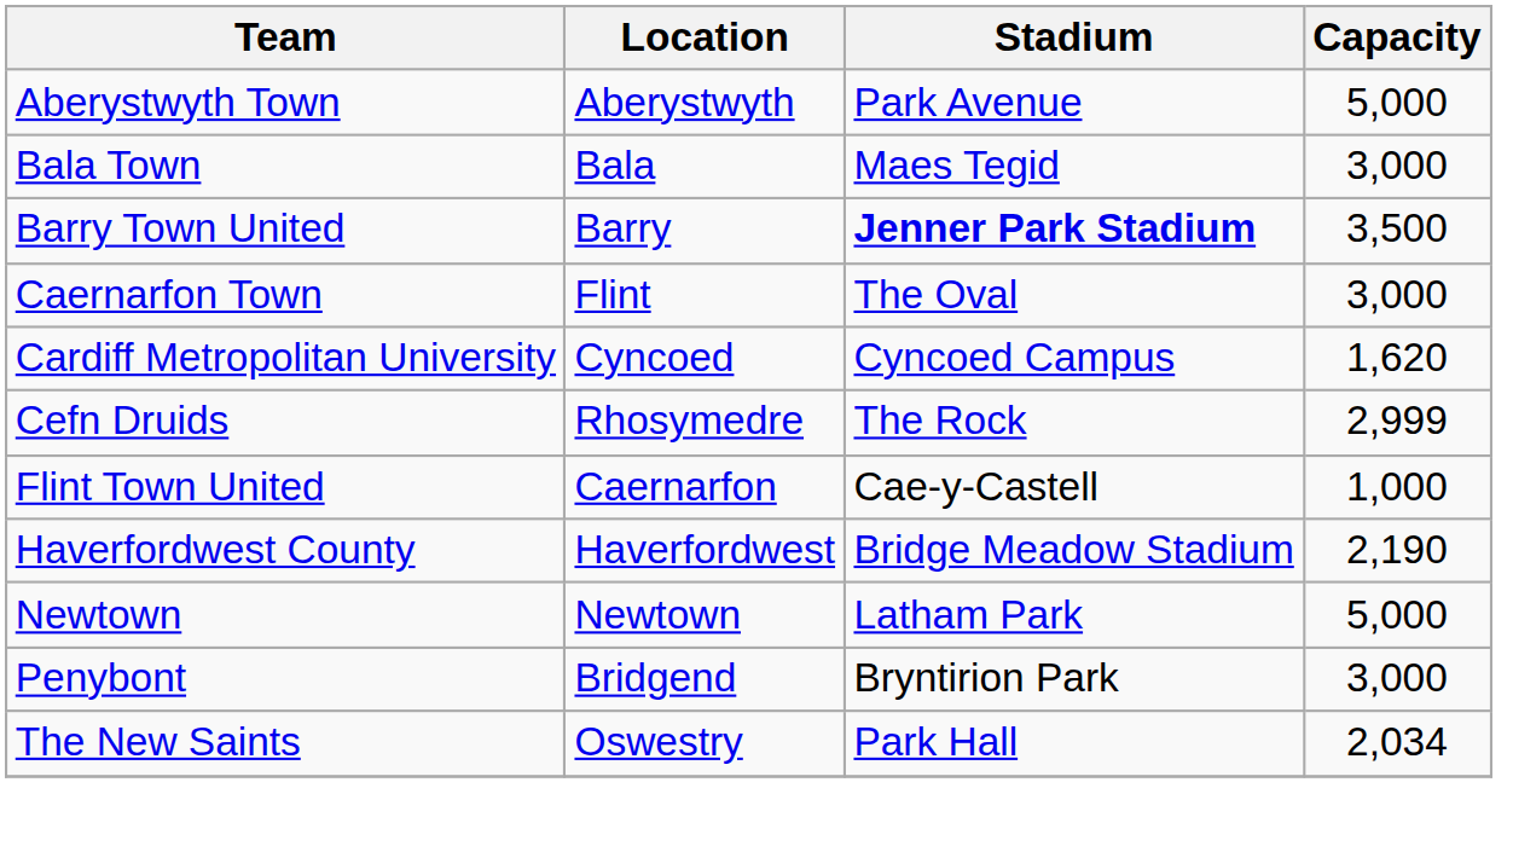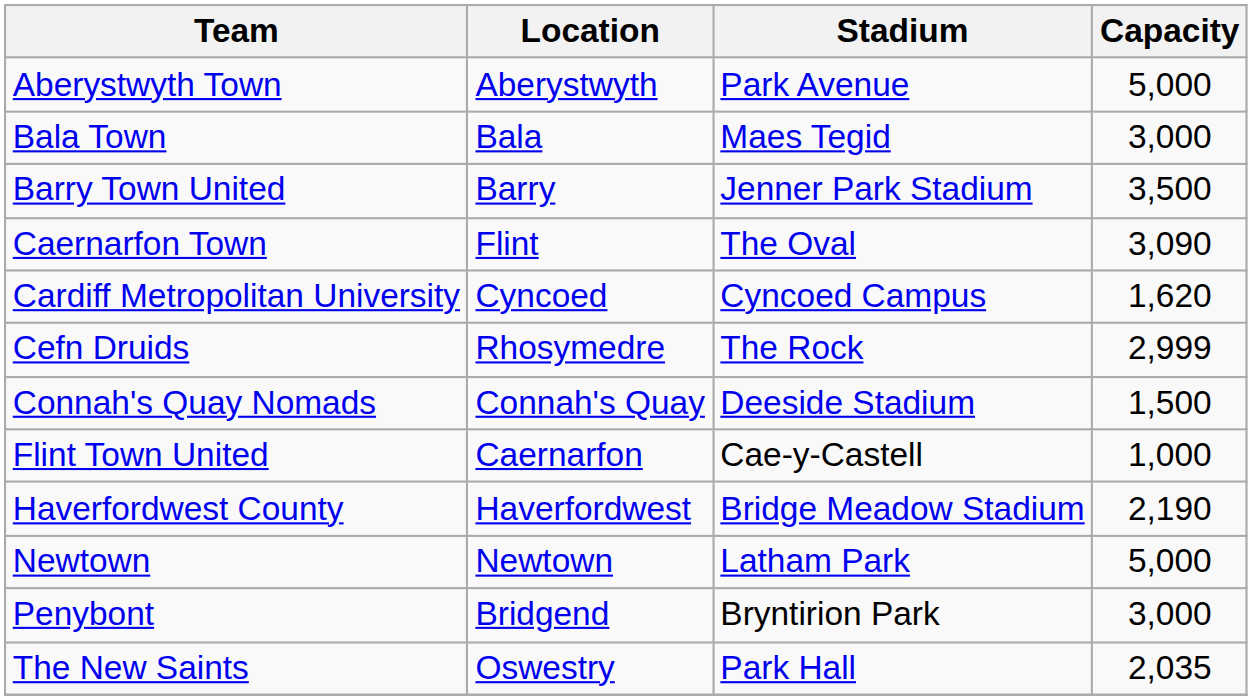Barry Town United | Stadium: bold -> normal
Caernarfon Town | Capacity: 3,000 -> 3,090
+ row: Connah's Quay Nomads | Connah's Quay | Deeside Stadium | 1,500
The New Saints | Capacity: 2,034 -> 2,035
